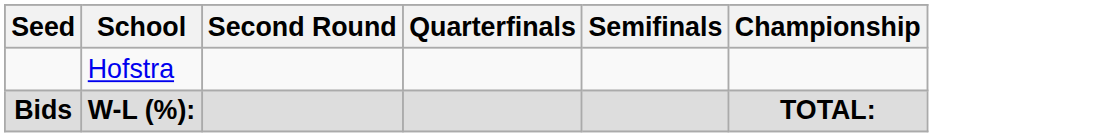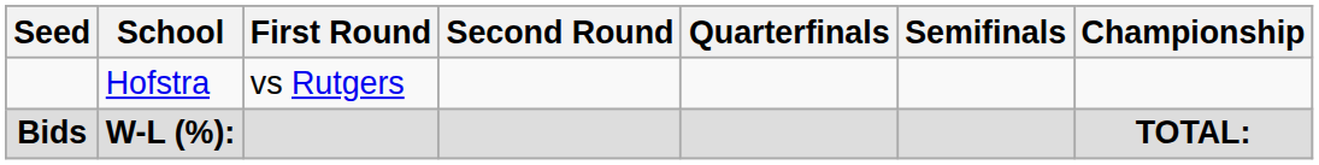+ column: First Round | vs Rutgers
